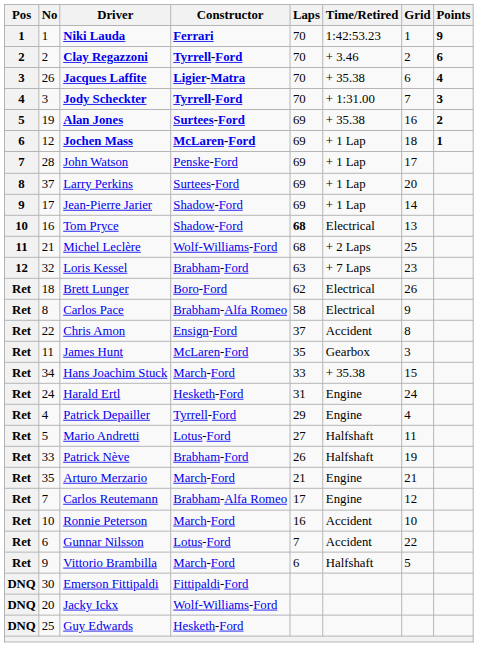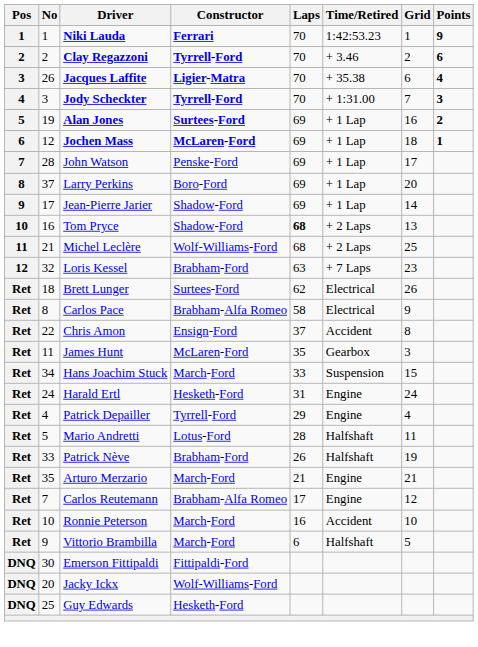Alan Jones | Time/Retired: + 35.38 -> + 1 Lap
Larry Perkins | Constructor: Surtees-Ford -> Boro-Ford
Tom Pryce | Time/Retired: Electrical -> + 2 Laps
Brett Lunger | Constructor: Boro-Ford -> Surtees-Ford
Hans Joachim Stuck | Time/Retired: + 35.38 -> Suspension
Mario Andretti | Laps: 27 -> 28
- row: Ret | 6 | Gunnar Nilsson | Lotus-Ford | 7 | Accident | 22
